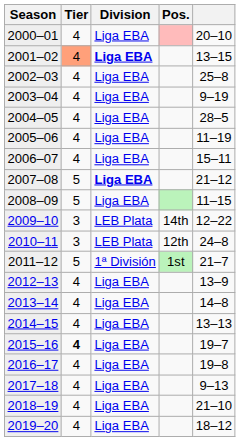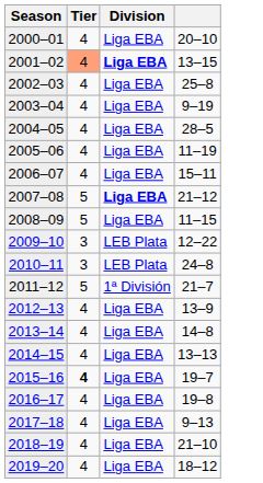- column: Pos. | 14th | 12th | 1st
